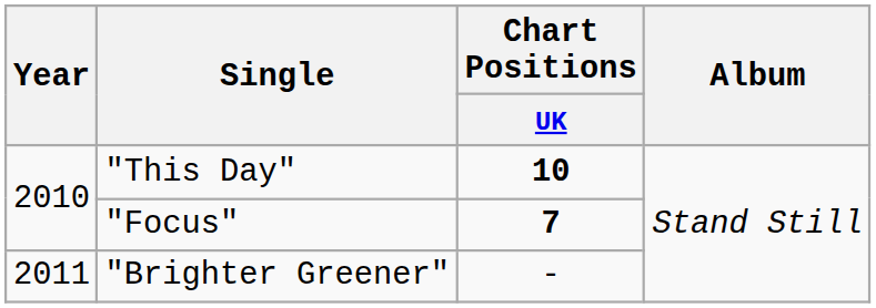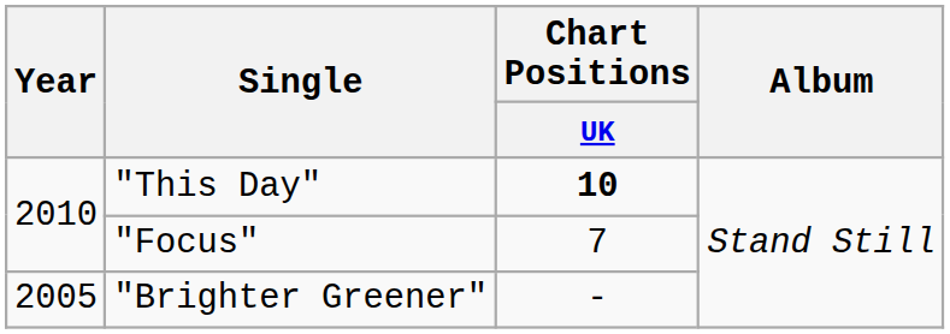"Focus" | Chart Positions / UK: bold -> normal
"Brighter Greener" | Year: 2011 -> 2005
